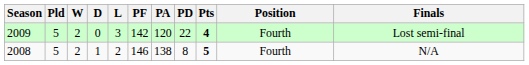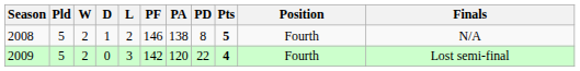rows swapped: 2008 <-> 2009
